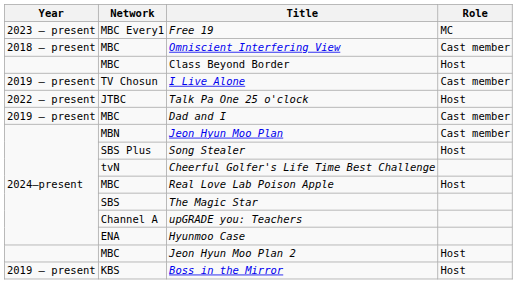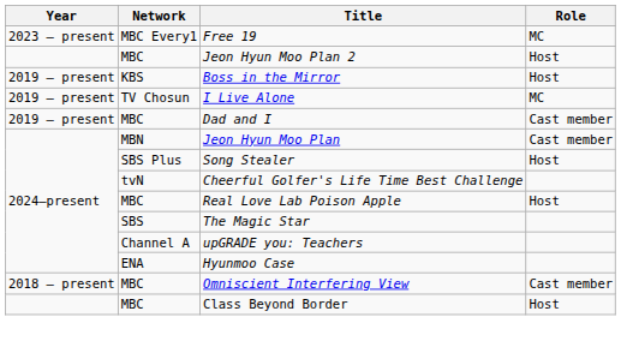rows swapped: Omniscient Interfering View <-> Jeon Hyun Moo Plan 2
rows swapped: Boss in the Mirror <-> Class Beyond Border
I Live Alone | Role: Cast member -> MC
- row: 2022 – present | JTBC | Talk Pa One 25 o'clock | Host
